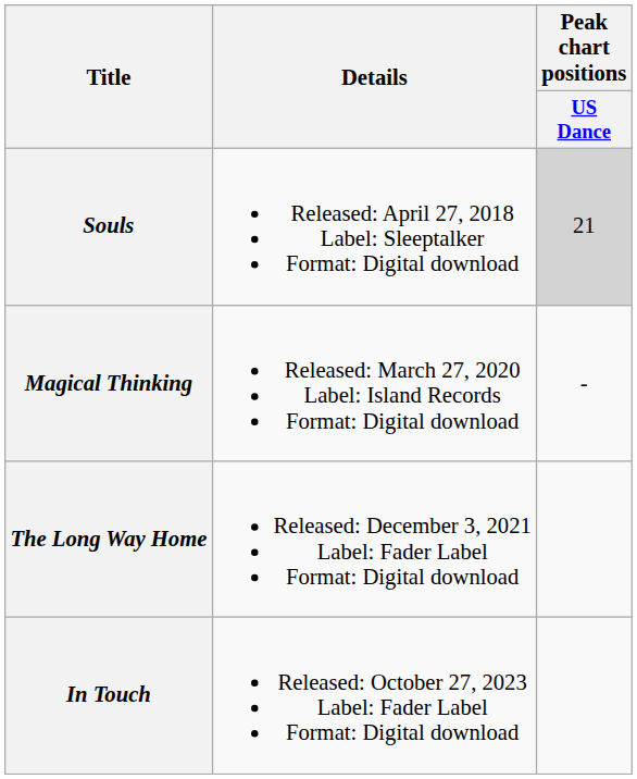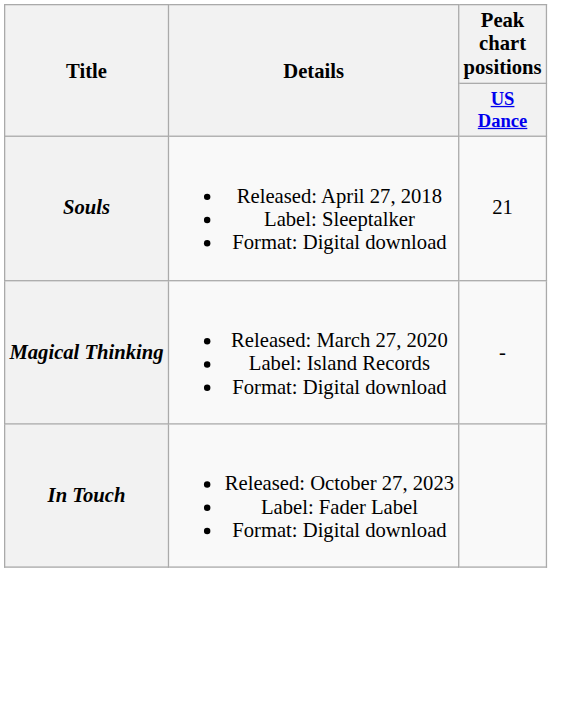Souls | Peak chart positions / US Dance: lightgrey background -> no background
- row: The Long Way Home | Released: December 3, 2021 Label: Fader Label Format: Digital download
